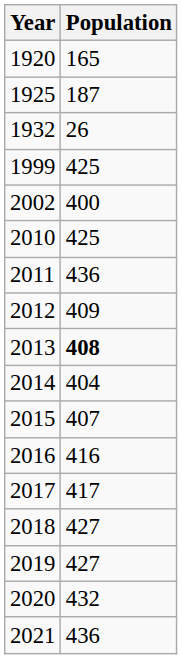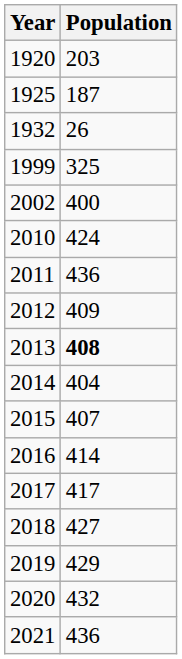1920 | Population: 165 -> 203
1999 | Population: 425 -> 325
2010 | Population: 425 -> 424
2016 | Population: 416 -> 414
2019 | Population: 427 -> 429
